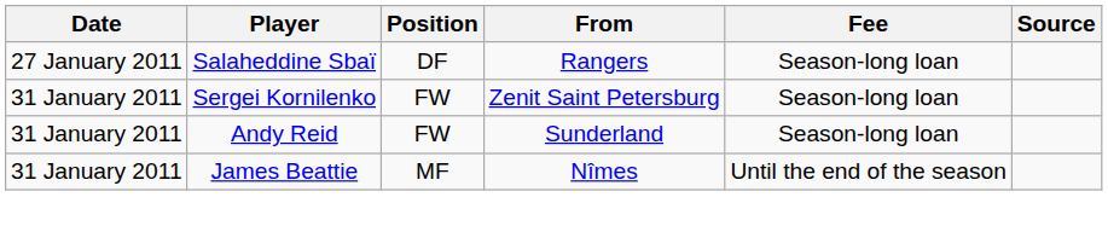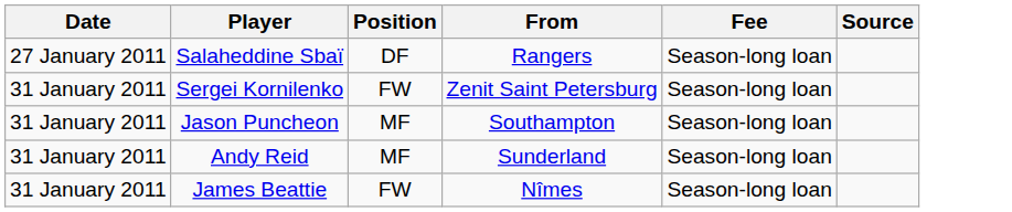+ row: 31 January 2011 | Jason Puncheon | MF | Southampton | Season-long loan
Andy Reid | Position: FW -> MF
James Beattie | Position: MF -> FW
James Beattie | Fee: Until the end of the season -> Season-long loan
